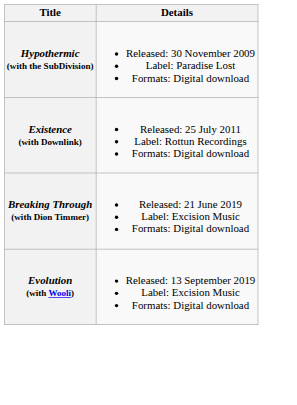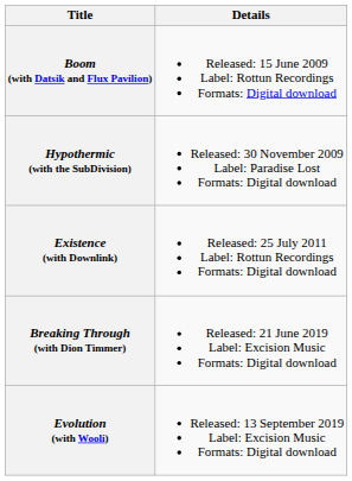+ row: Boom (with Datsik and Flux Pavilion) | Released: 15 June 2009 Label: Rottun Recordings Formats: Digital download
